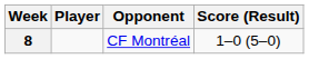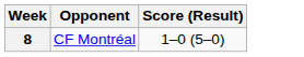- column: Player
